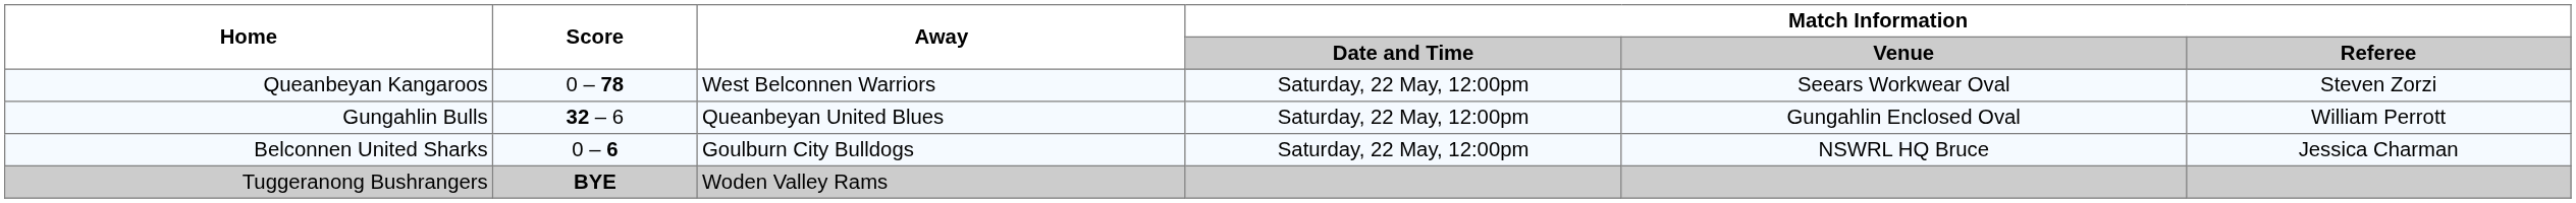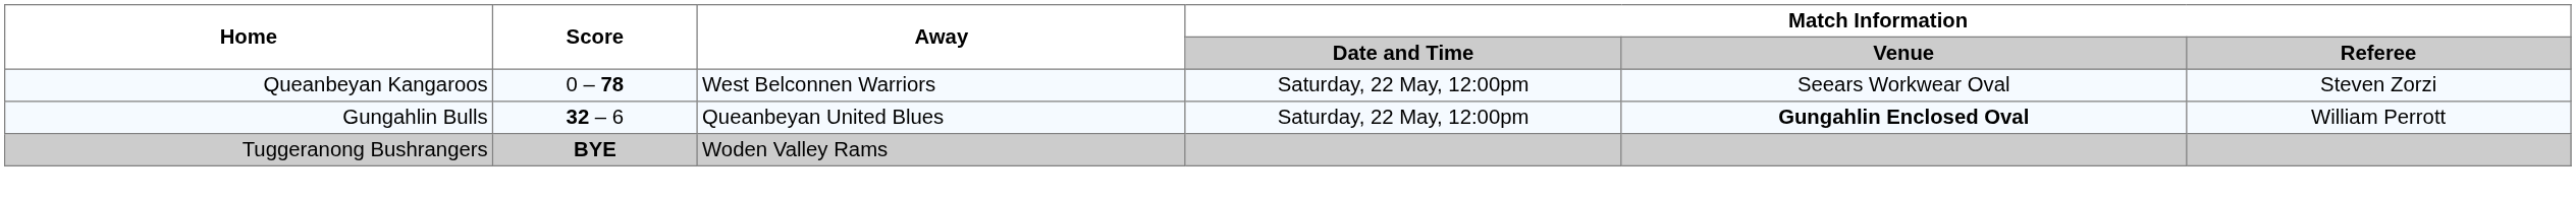Gungahlin Bulls | Match Information / Venue: normal -> bold
- row: Belconnen United Sharks | 0 – 6 | Goulburn City Bulldogs | Saturday, 22 May, 12:00pm | NSWRL HQ Bruce | Jessica Charman
